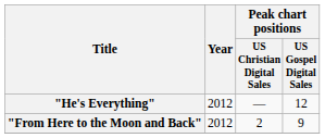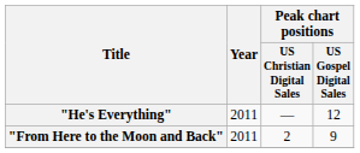"He's Everything" | Year: 2012 -> 2011
"From Here to the Moon and Back" | Year: 2012 -> 2011
